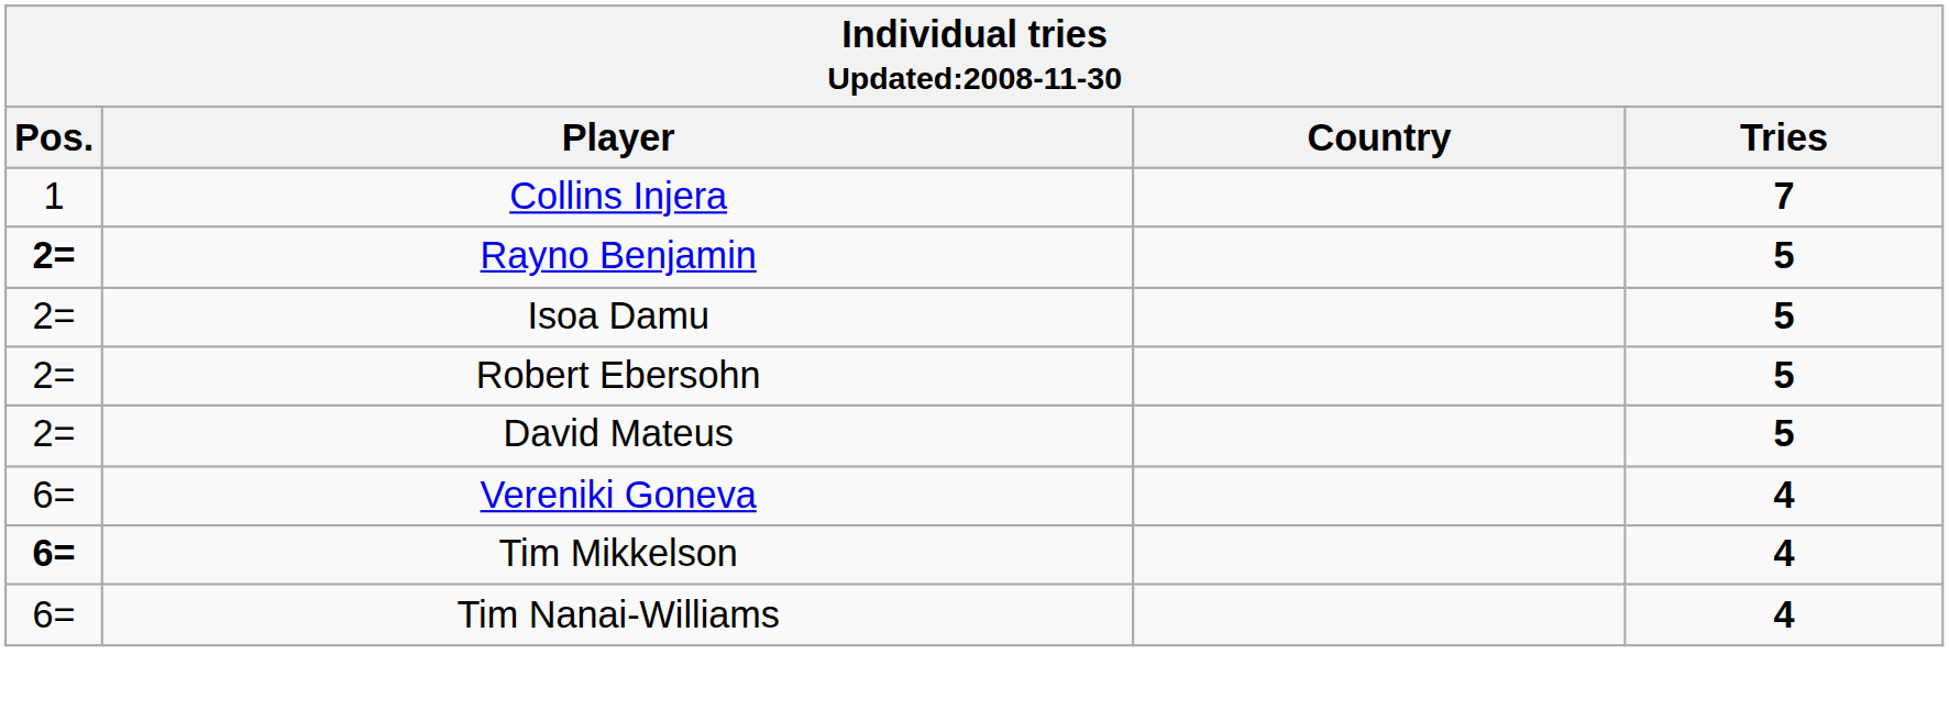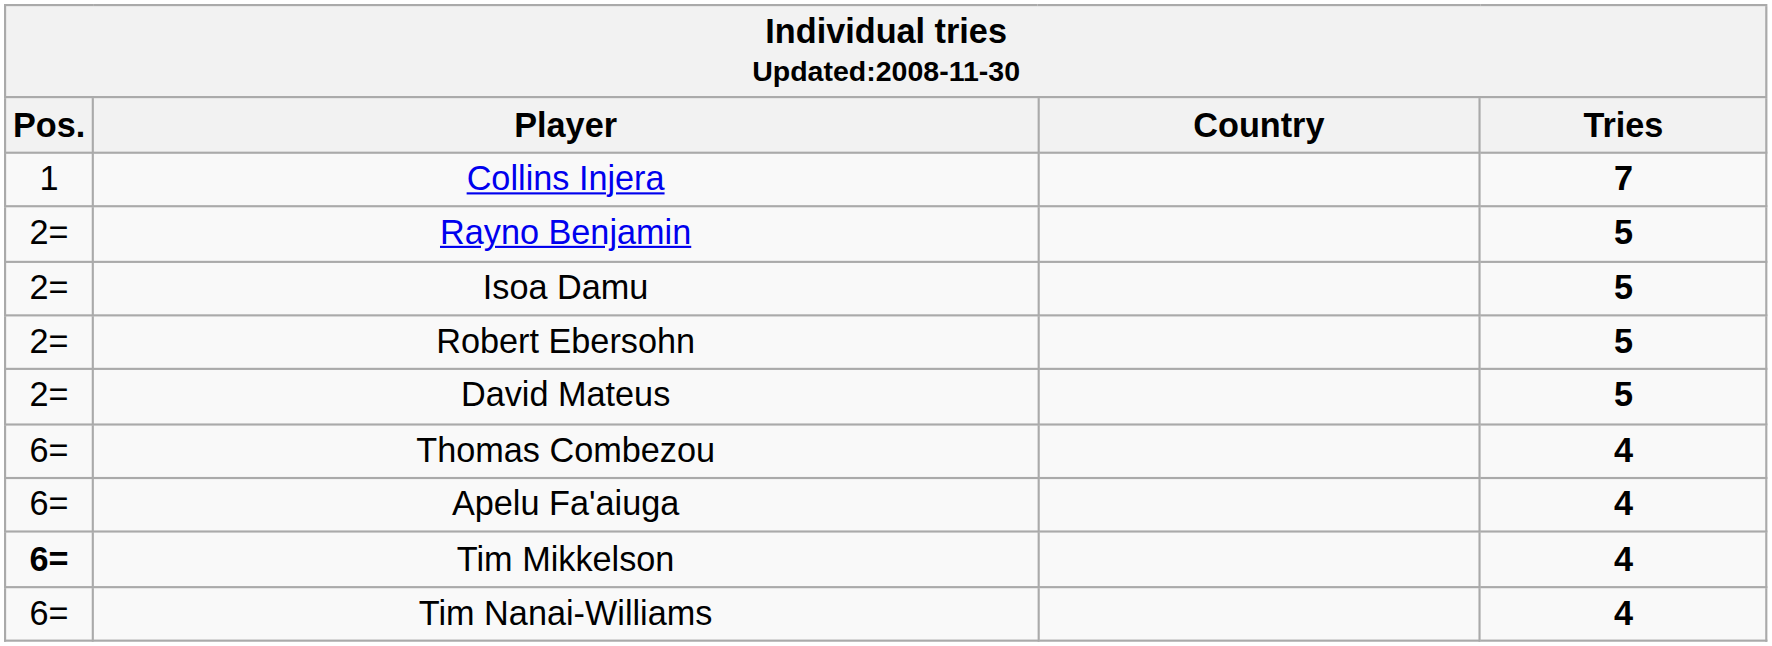Rayno Benjamin | Pos.: bold -> normal
+ row: 6= | Thomas Combezou | 4
+ row: 6= | Apelu Fa'aiuga | 4
- row: 6= | Vereniki Goneva | 4
